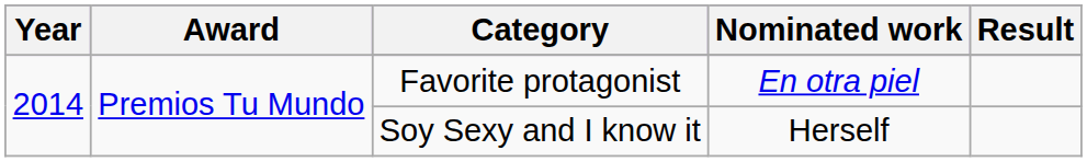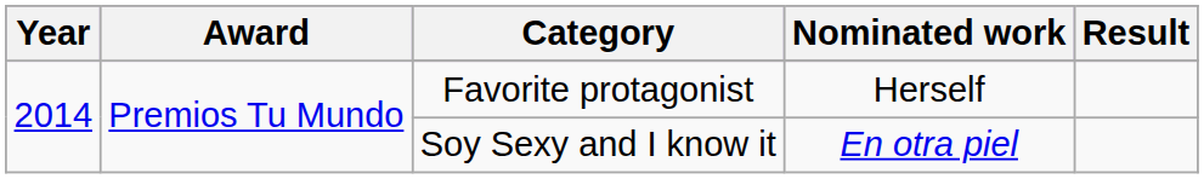Favorite protagonist | Nominated work: En otra piel -> Herself
Soy Sexy and I know it | Nominated work: Herself -> En otra piel
